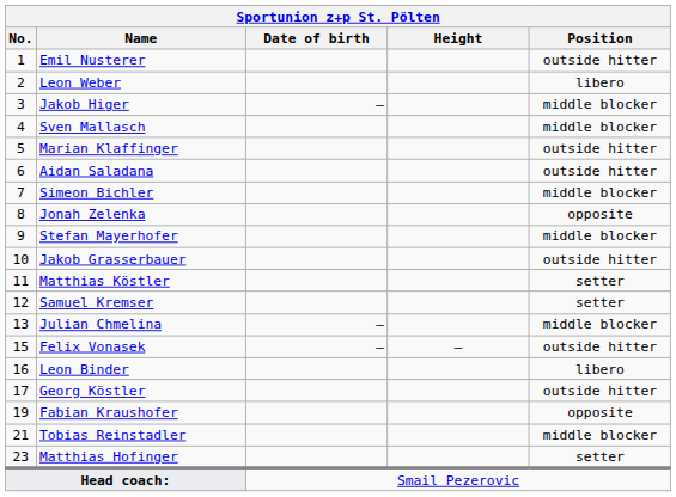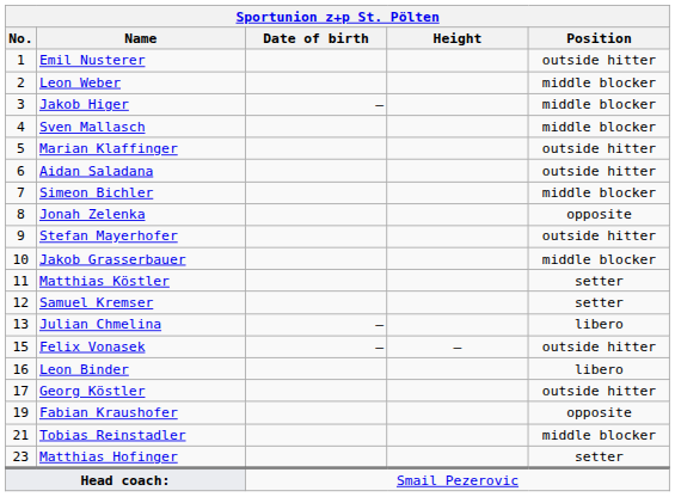Leon Weber | Position: libero -> middle blocker
Stefan Mayerhofer | Position: middle blocker -> outside hitter
Jakob Grasserbauer | Position: outside hitter -> middle blocker
Julian Chmelina | Position: middle blocker -> libero
